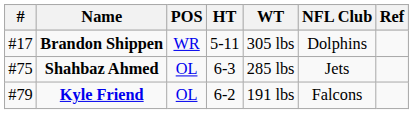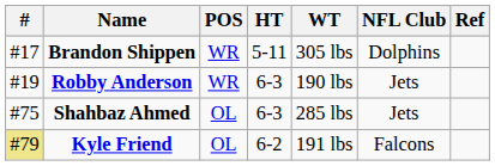+ row: #19 | Robby Anderson | WR | 6-3 | 190 lbs | Jets
Kyle Friend | #: no background -> khaki background
